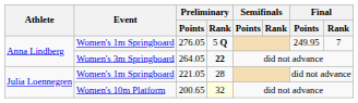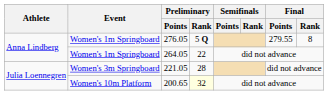276.05 | Final / Points: 249.95 -> 279.55
276.05 | Final / Rank: 7 -> 8
264.05 | Event: Women's 3m Springboard -> Women's 1m Springboard
264.05 | Preliminary / Rank: bold -> normal
221.05 | Event: Women's 1m Springboard -> Women's 3m Springboard
